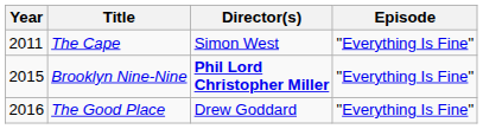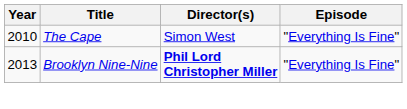The Cape | Year: 2011 -> 2010
Brooklyn Nine-Nine | Year: 2015 -> 2013
- row: 2016 | The Good Place | Drew Goddard | "Everything Is Fine"
